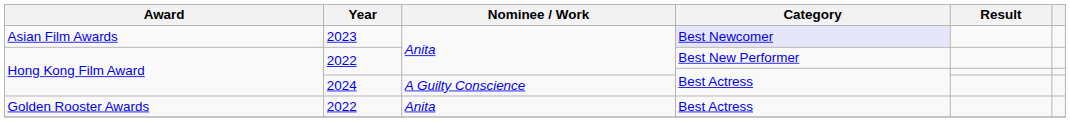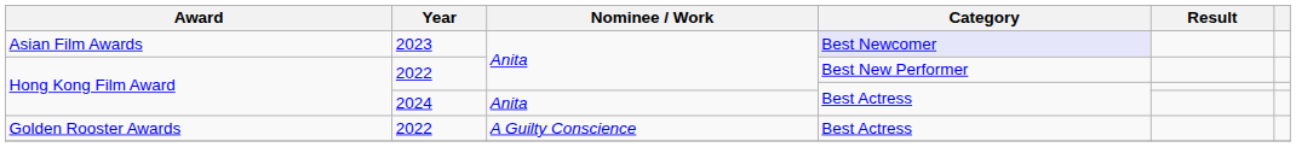Hong Kong Film Award / 2024 | Nominee / Work: A Guilty Conscience -> Anita
Golden Rooster Awards | Nominee / Work: Anita -> A Guilty Conscience
